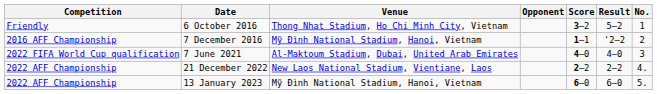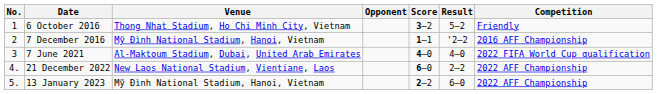columns swapped: No. <-> Competition
21 December 2022 | Score: 2–2 -> 6–0
13 January 2023 | Score: 6–0 -> 2–2
